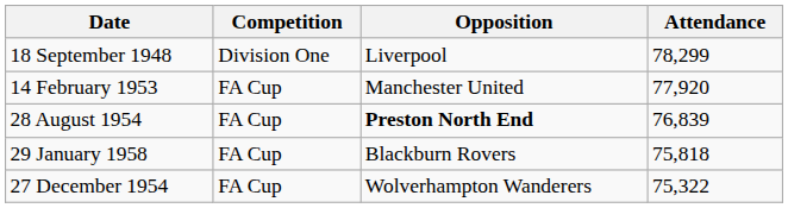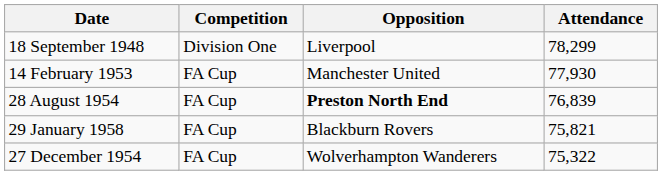14 February 1953 | Attendance: 77,920 -> 77,930
29 January 1958 | Attendance: 75,818 -> 75,821
